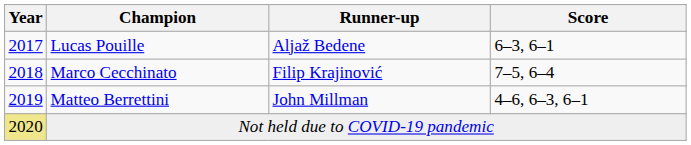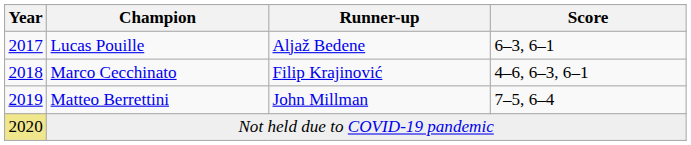Marco Cecchinato | Score: 7–5, 6–4 -> 4–6, 6–3, 6–1
Matteo Berrettini | Score: 4–6, 6–3, 6–1 -> 7–5, 6–4
